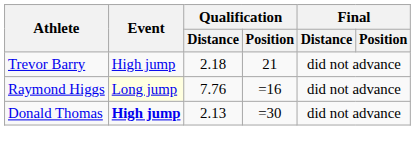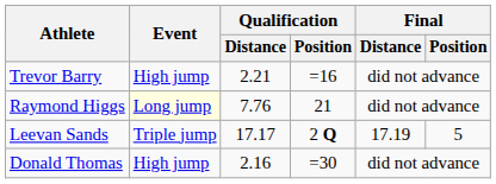Trevor Barry | Qualification / Distance: 2.18 -> 2.21
Trevor Barry | Qualification / Position: 21 -> =16
Raymond Higgs | Qualification / Position: =16 -> 21
+ row: Leevan Sands | Triple jump | 17.17 | 2 Q | 17.19 | 5
Donald Thomas | Event: bold -> normal
Donald Thomas | Qualification / Distance: 2.13 -> 2.16
